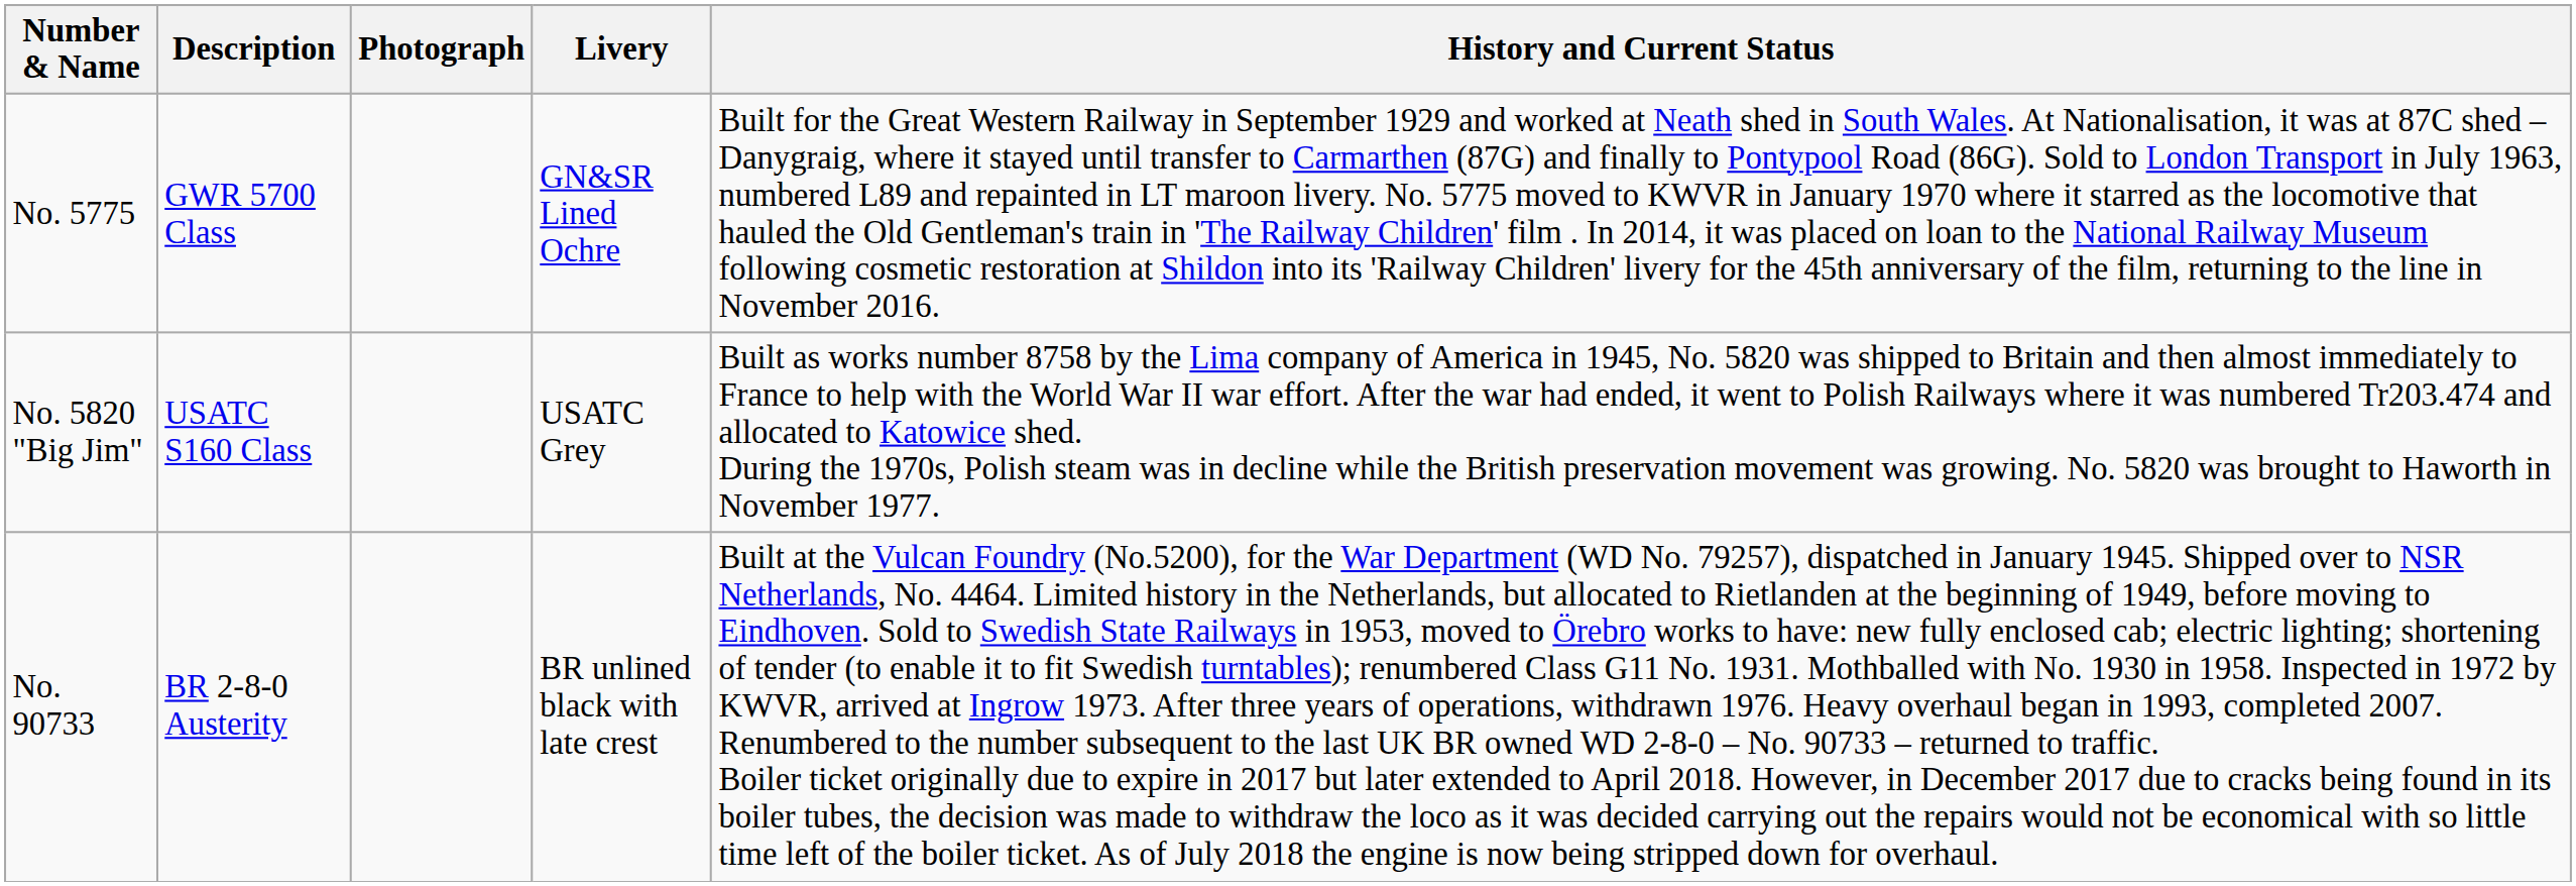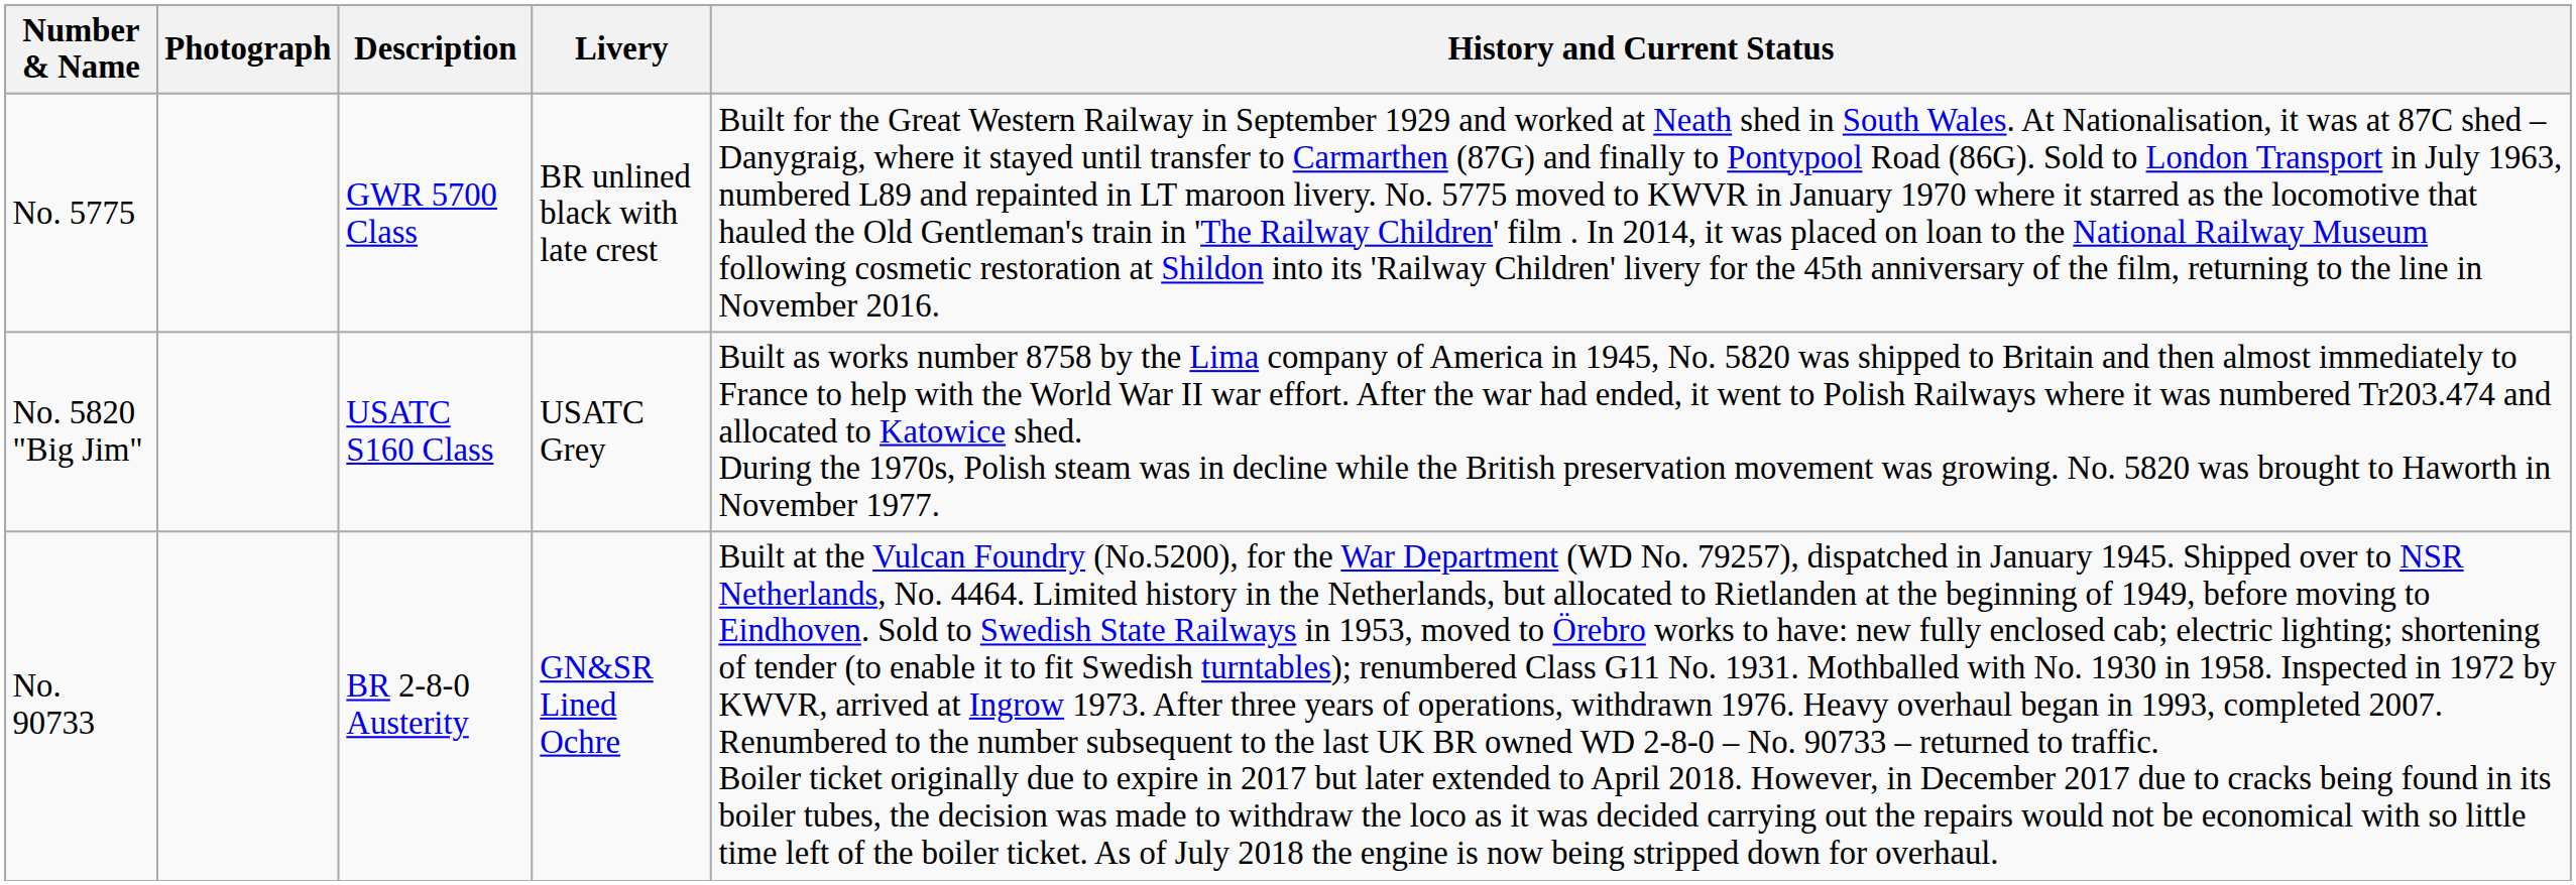columns swapped: Description <-> Photograph
No. 5775 | Livery: GN&SR Lined Ochre -> BR unlined black with late crest
No. 90733 | Livery: BR unlined black with late crest -> GN&SR Lined Ochre
